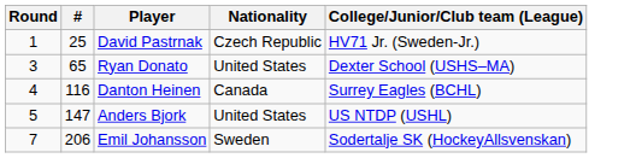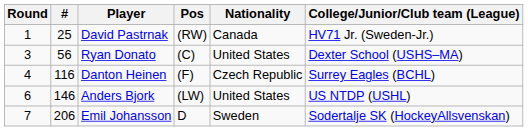+ column: Pos | (RW) | (C) | (F) | (LW) | D
David Pastrnak | Nationality: Czech Republic -> Canada
Ryan Donato | #: 65 -> 56
Danton Heinen | Nationality: Canada -> Czech Republic
Anders Bjork | Round: 5 -> 6
Anders Bjork | #: 147 -> 146
